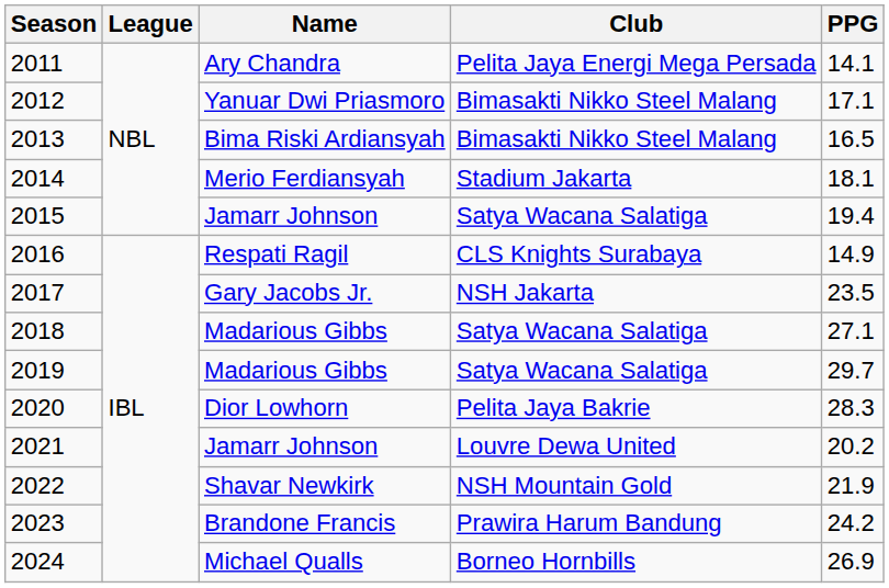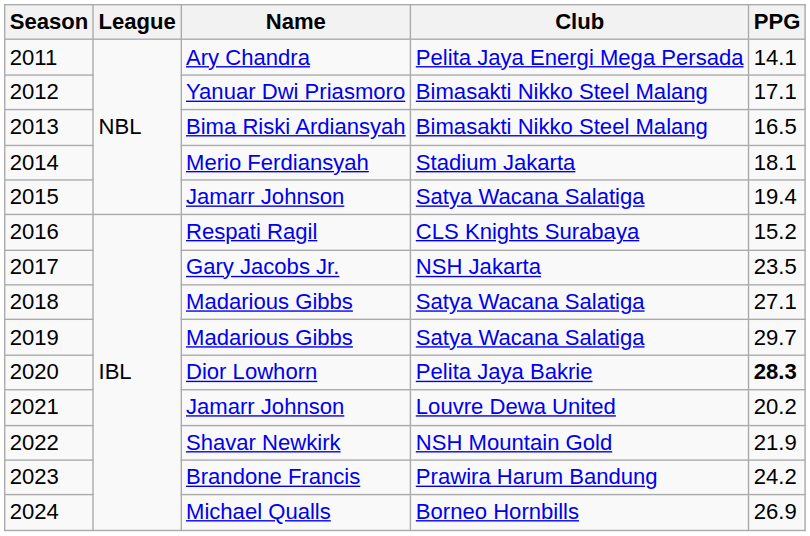2016 | PPG: 14.9 -> 15.2
2020 | PPG: normal -> bold
